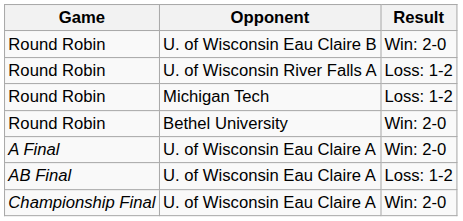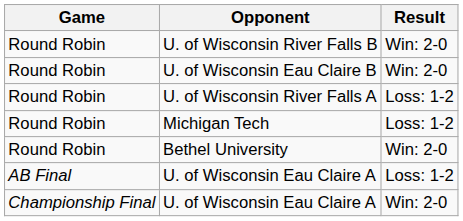+ row: Round Robin | U. of Wisconsin River Falls B | Win: 2-0
- row: A Final | U. of Wisconsin Eau Claire A | Win: 2-0
